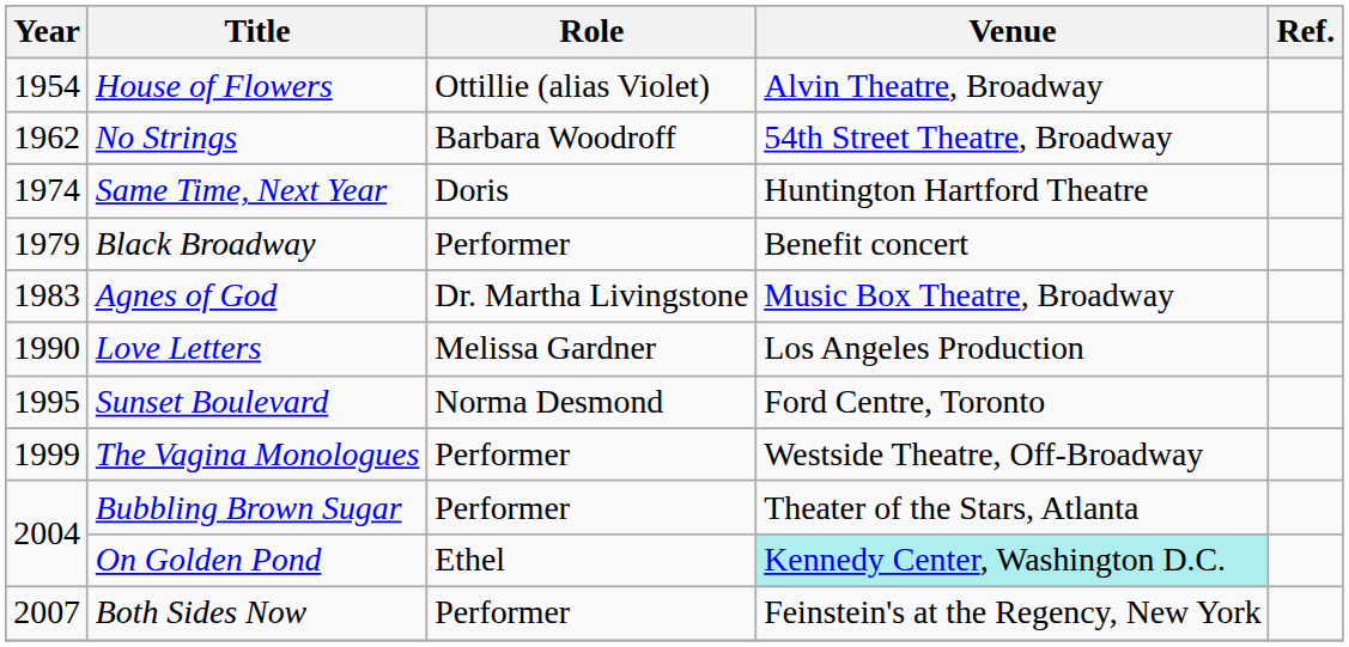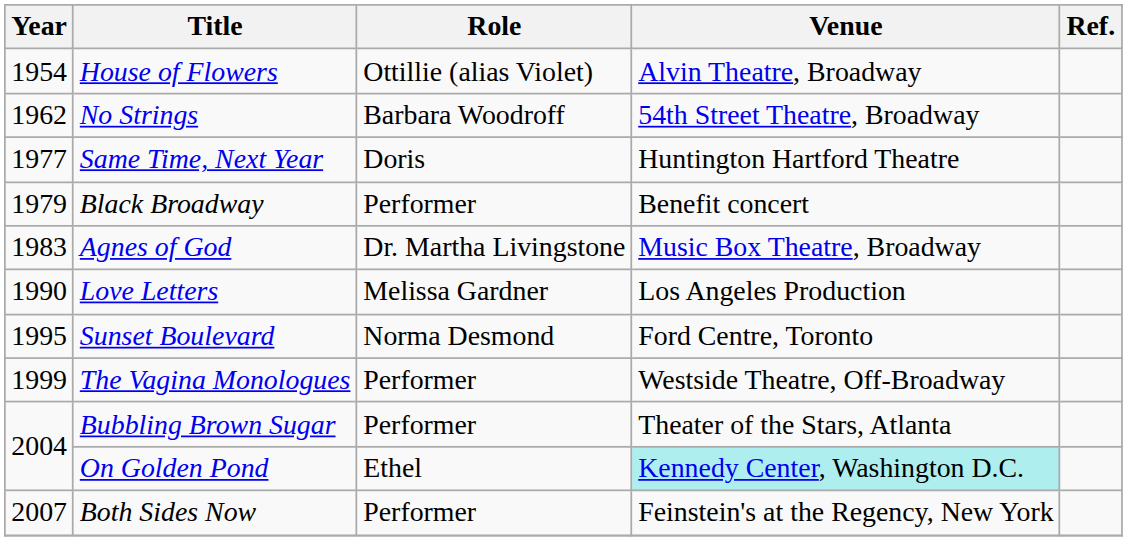Same Time, Next Year | Year: 1974 -> 1977
